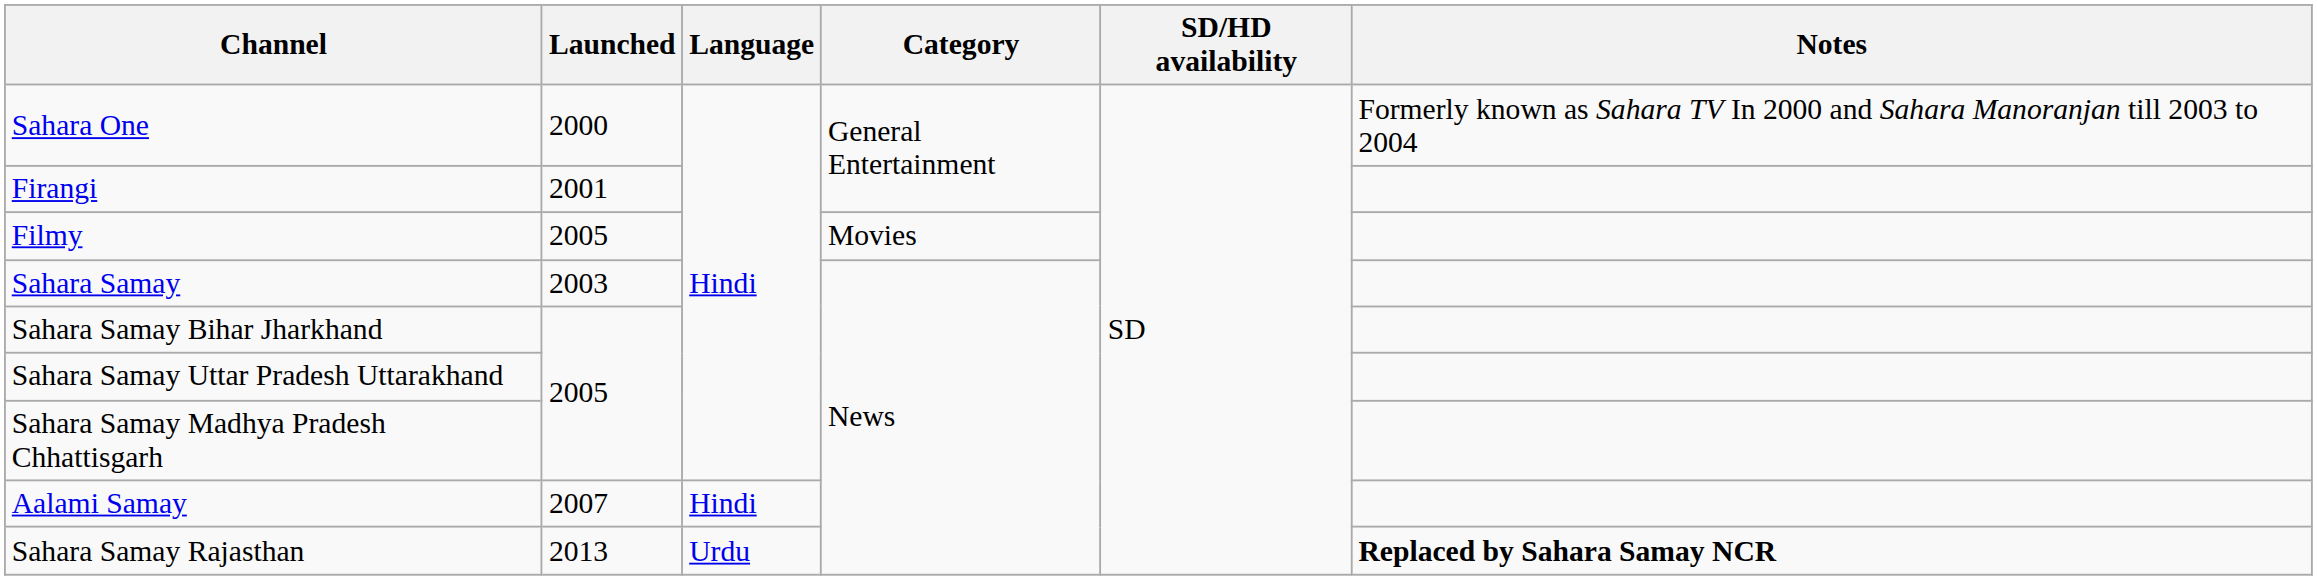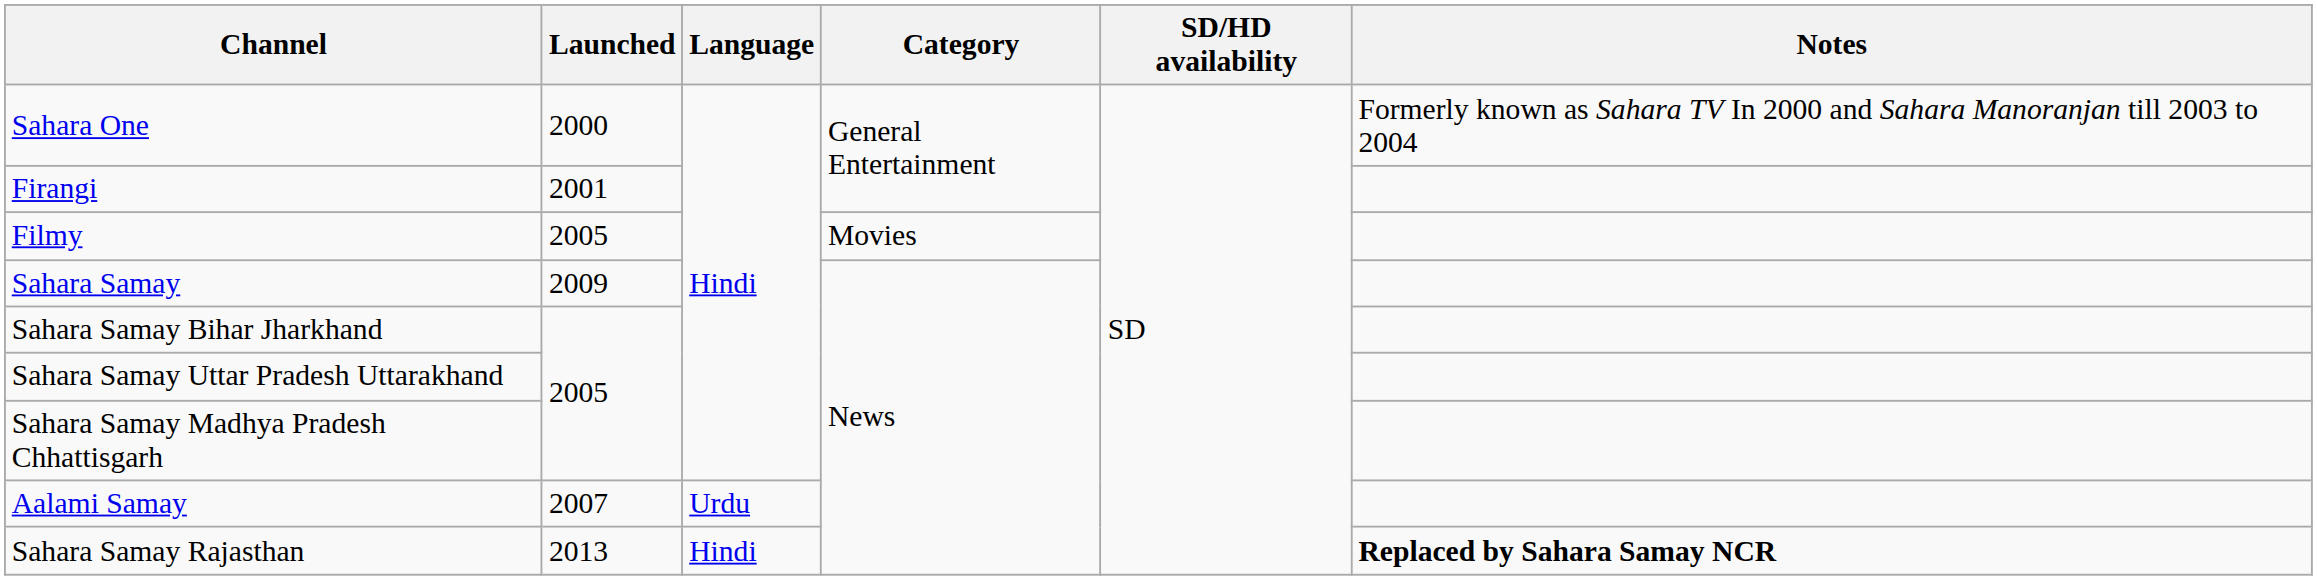Sahara Samay | Launched: 2003 -> 2009
Aalami Samay | Language: Hindi -> Urdu
Sahara Samay Rajasthan | Language: Urdu -> Hindi
